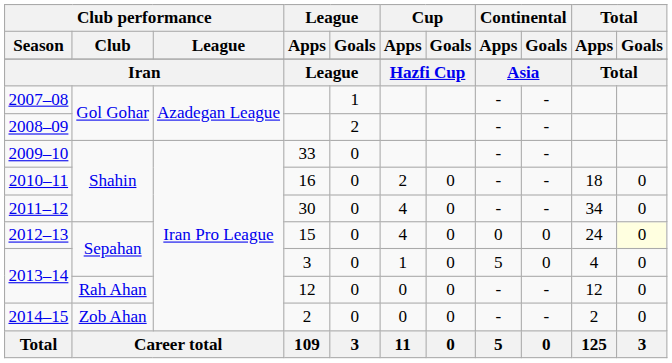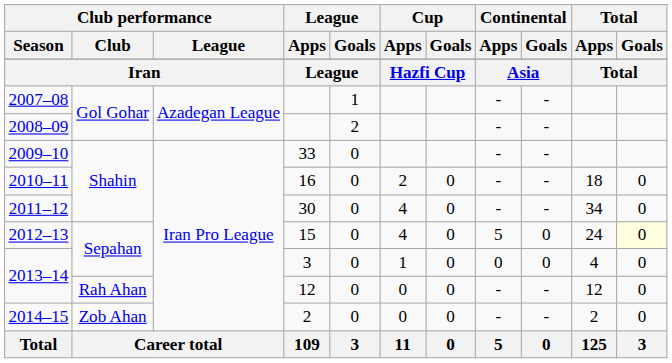2012–13 | Continental / Apps: 0 -> 5
2013–14 / 3 | Continental / Apps: 5 -> 0
